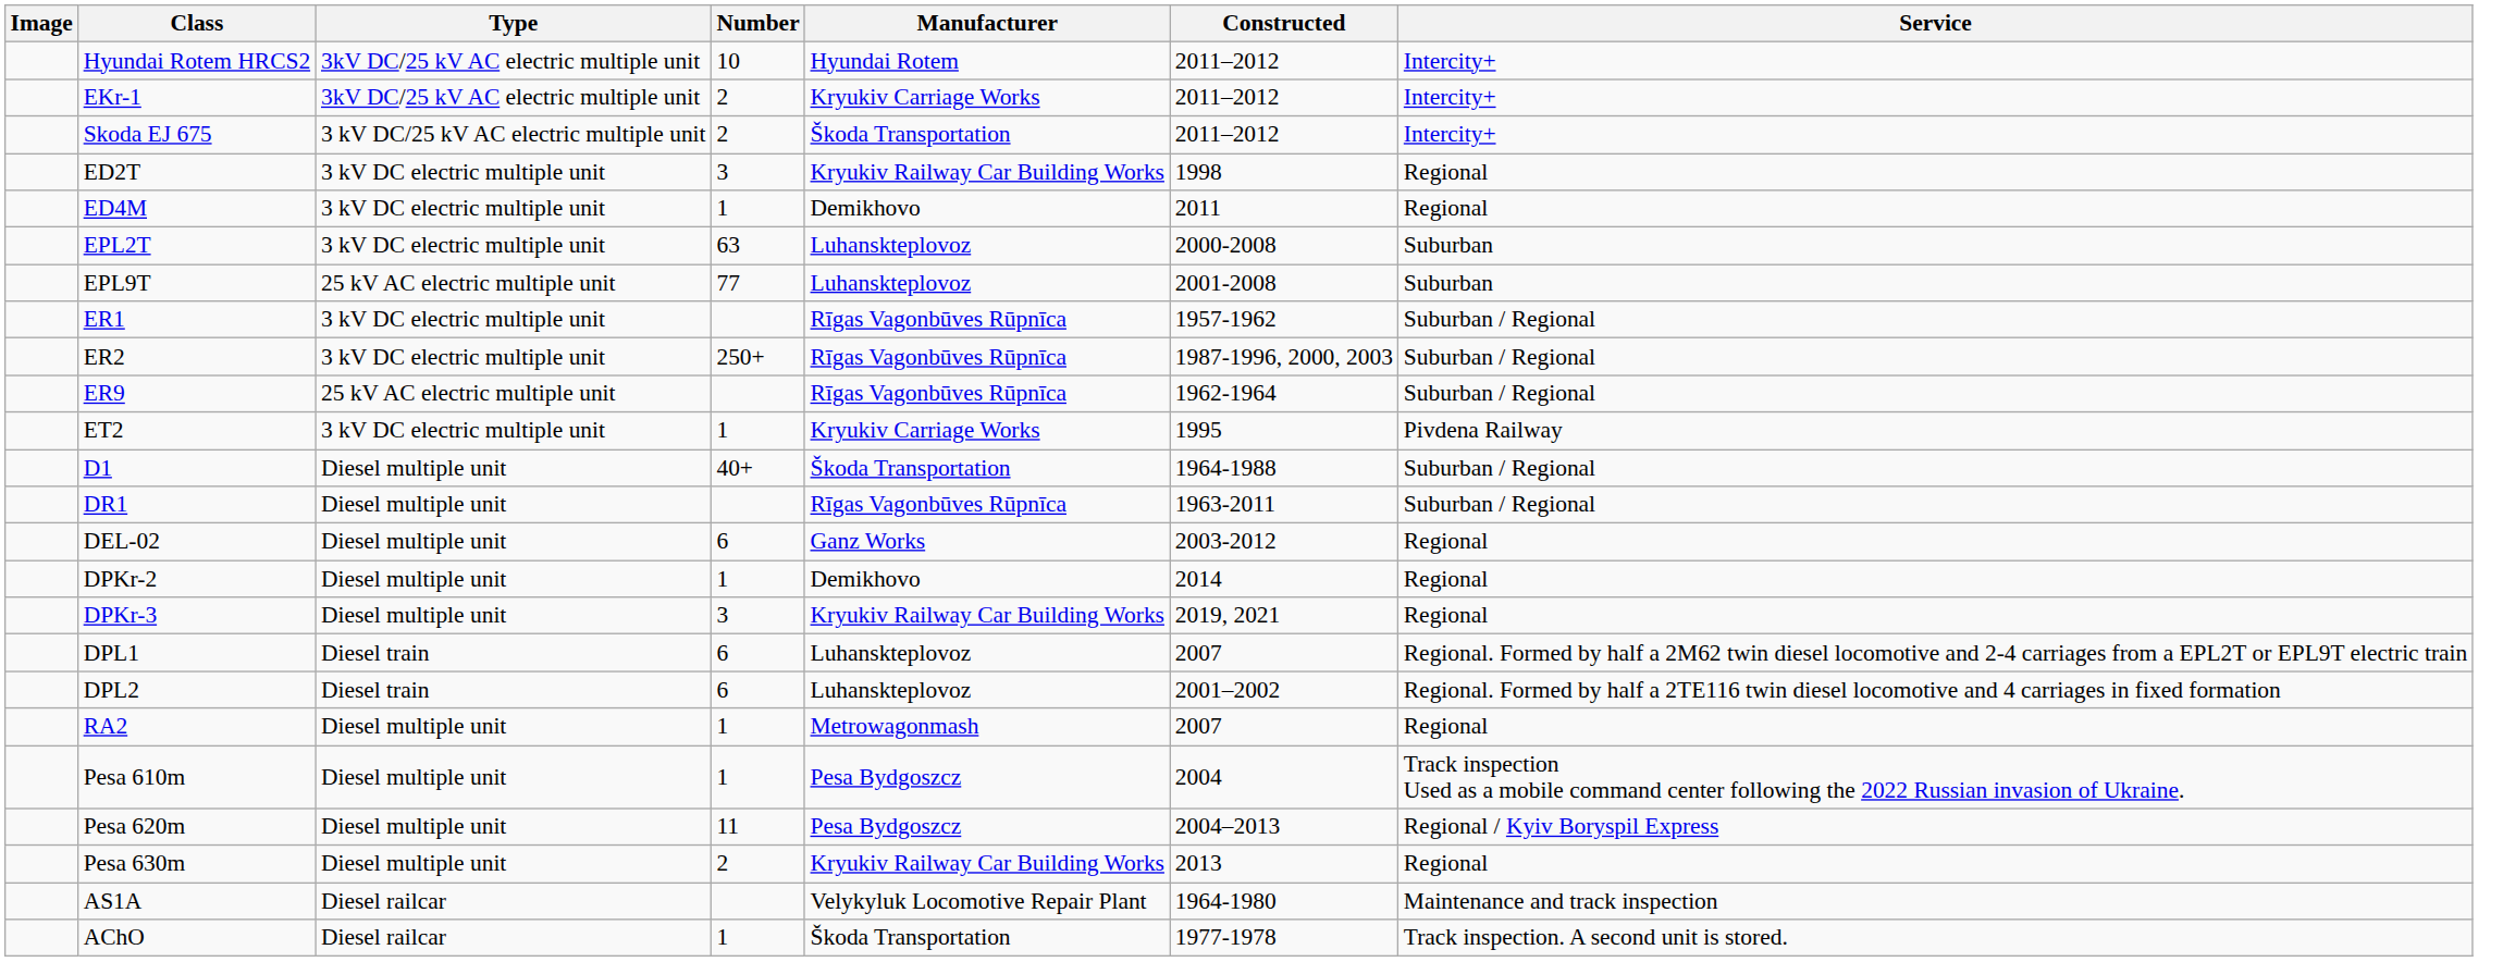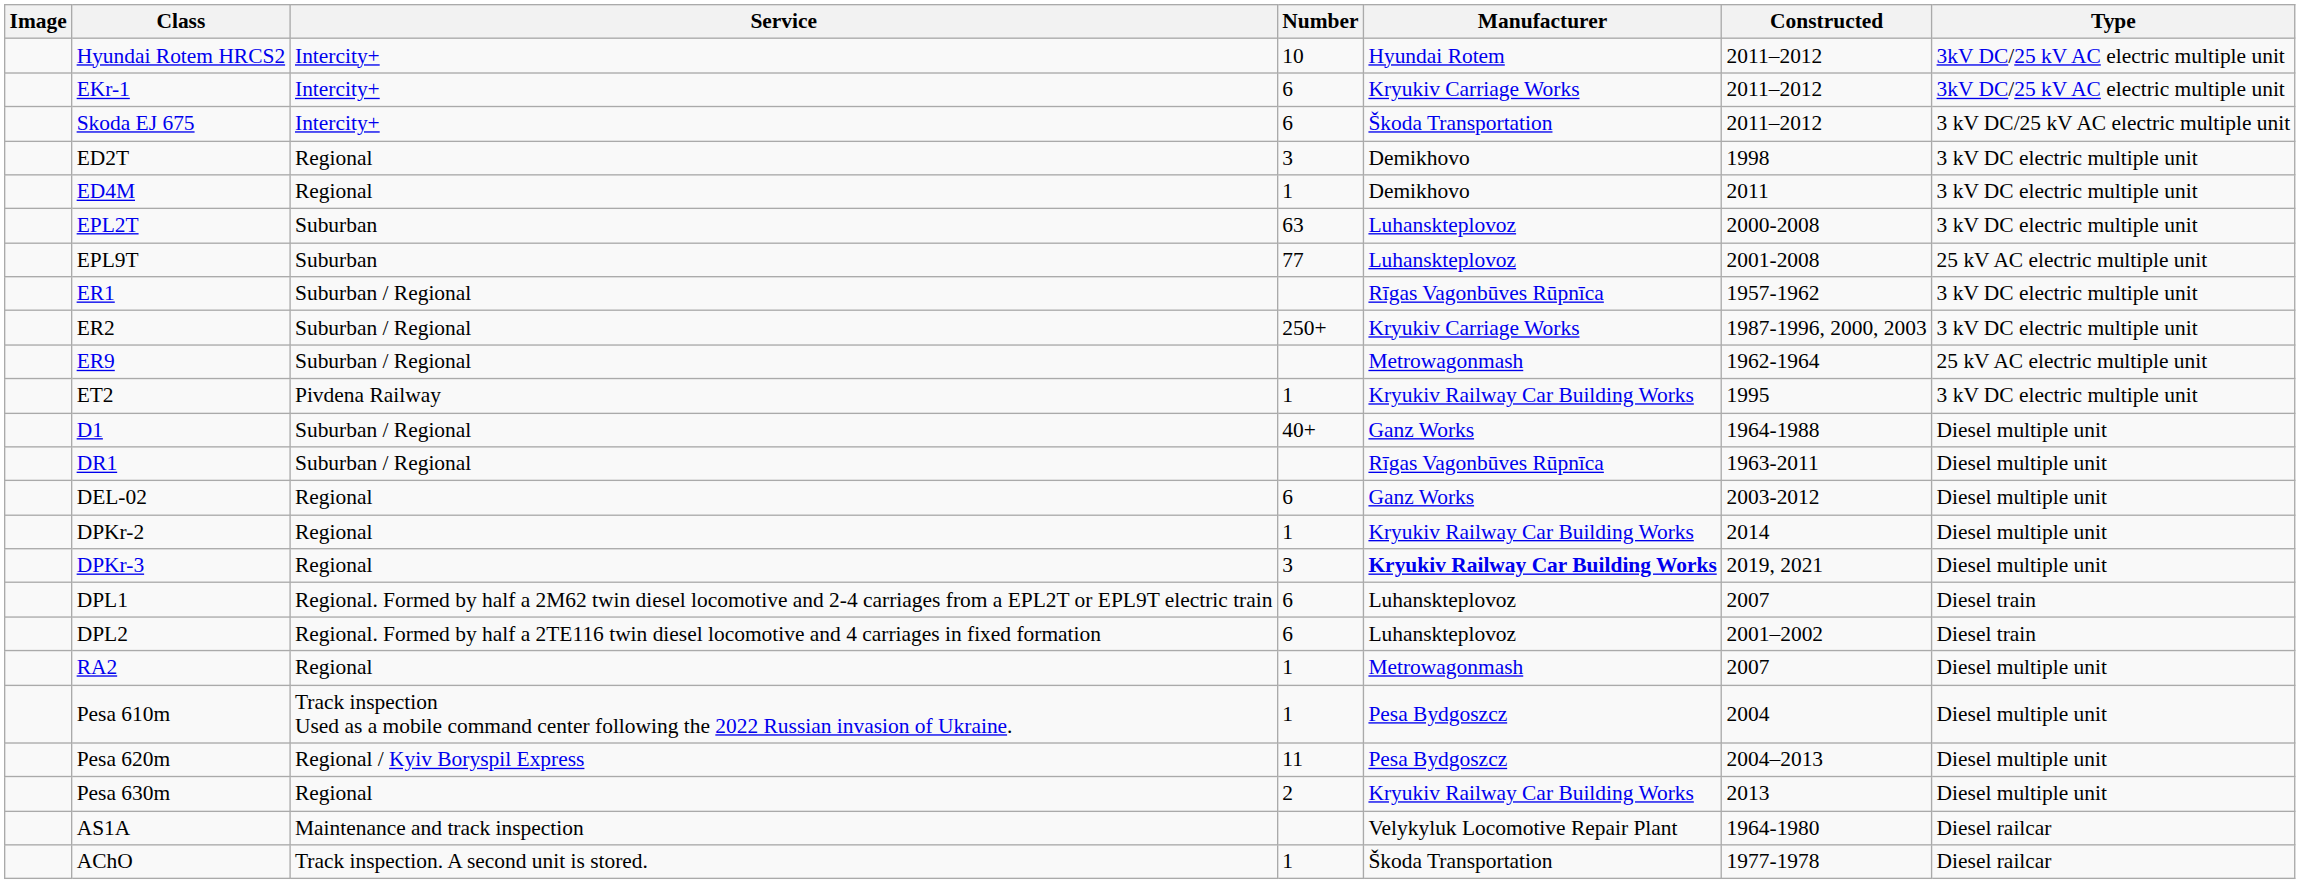columns swapped: Type <-> Service
EKr-1 | Number: 2 -> 6
Skoda EJ 675 | Number: 2 -> 6
ED2T | Manufacturer: Kryukiv Railway Car Building Works -> Demikhovo
ER2 | Manufacturer: Rīgas Vagonbūves Rūpnīca -> Kryukiv Carriage Works
ER9 | Manufacturer: Rīgas Vagonbūves Rūpnīca -> Metrowagonmash
ET2 | Manufacturer: Kryukiv Carriage Works -> Kryukiv Railway Car Building Works
D1 | Manufacturer: Škoda Transportation -> Ganz Works
DPKr-2 | Manufacturer: Demikhovo -> Kryukiv Railway Car Building Works
DPKr-3 | Manufacturer: normal -> bold
